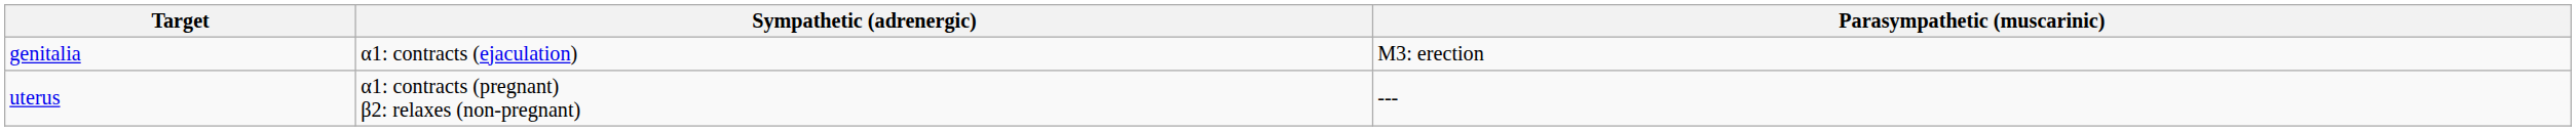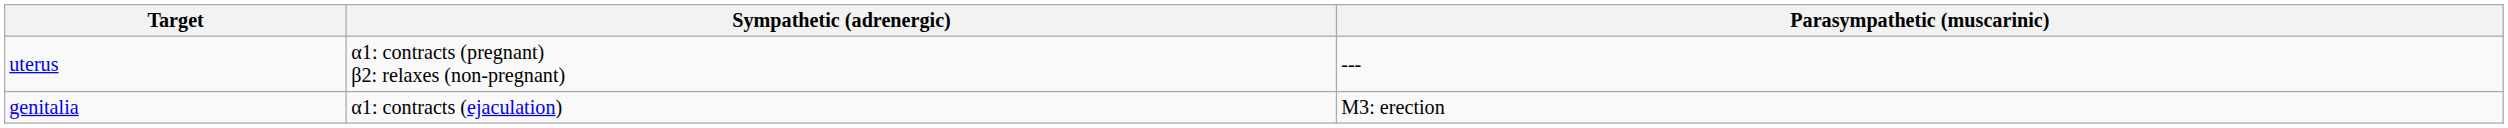rows swapped: uterus <-> genitalia
